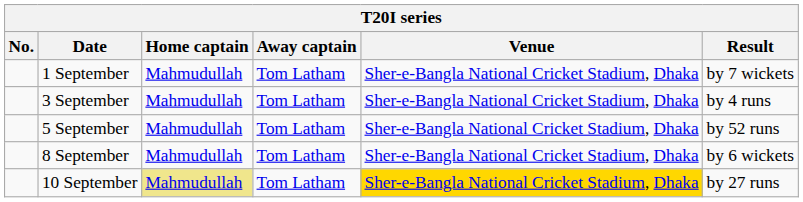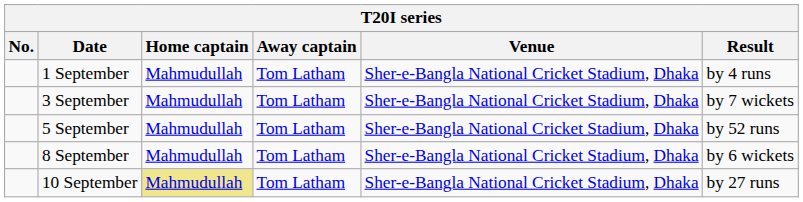1 September | Result: by 7 wickets -> by 4 runs
3 September | Result: by 4 runs -> by 7 wickets
10 September | Venue: gold background -> no background
